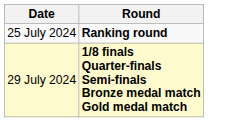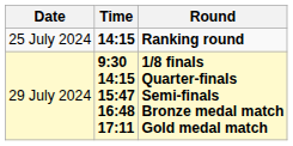+ column: Time | 14:15 | 9:30 14:15 15:47 16:48 17:11
